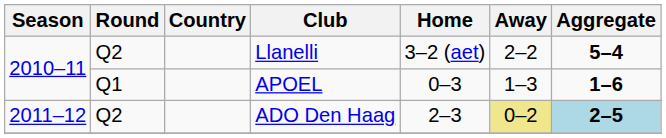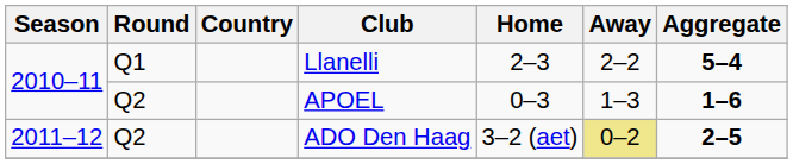Llanelli | Round: Q2 -> Q1
Llanelli | Home: 3–2 (aet) -> 2–3
APOEL | Round: Q1 -> Q2
ADO Den Haag | Home: 2–3 -> 3–2 (aet)
ADO Den Haag | Aggregate: lightblue background -> no background
